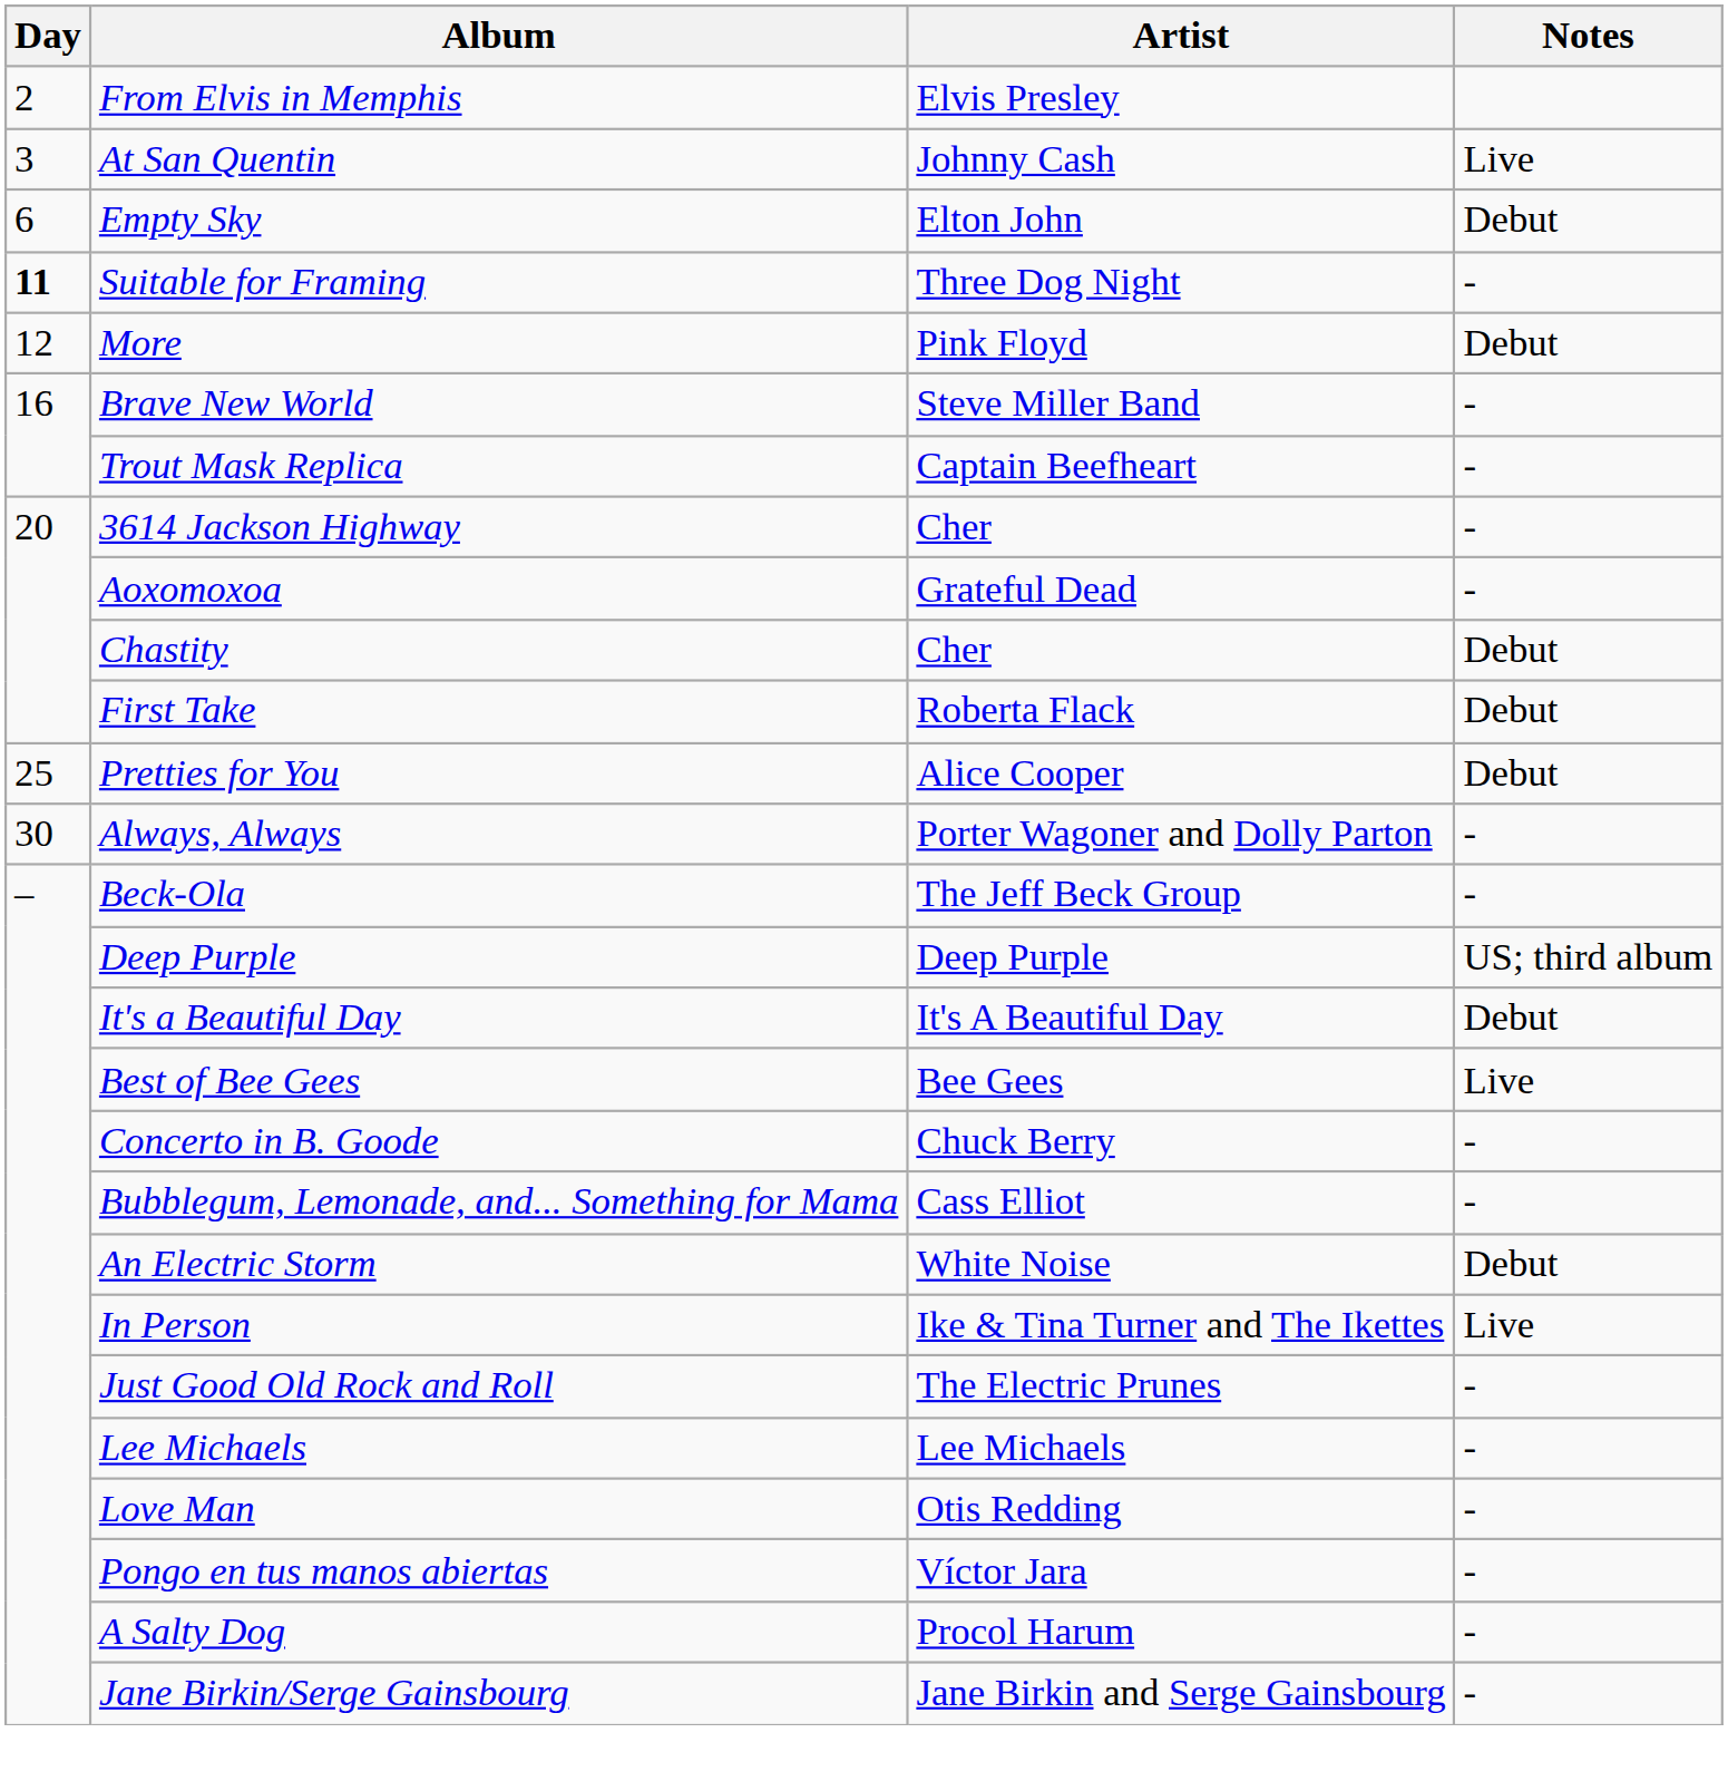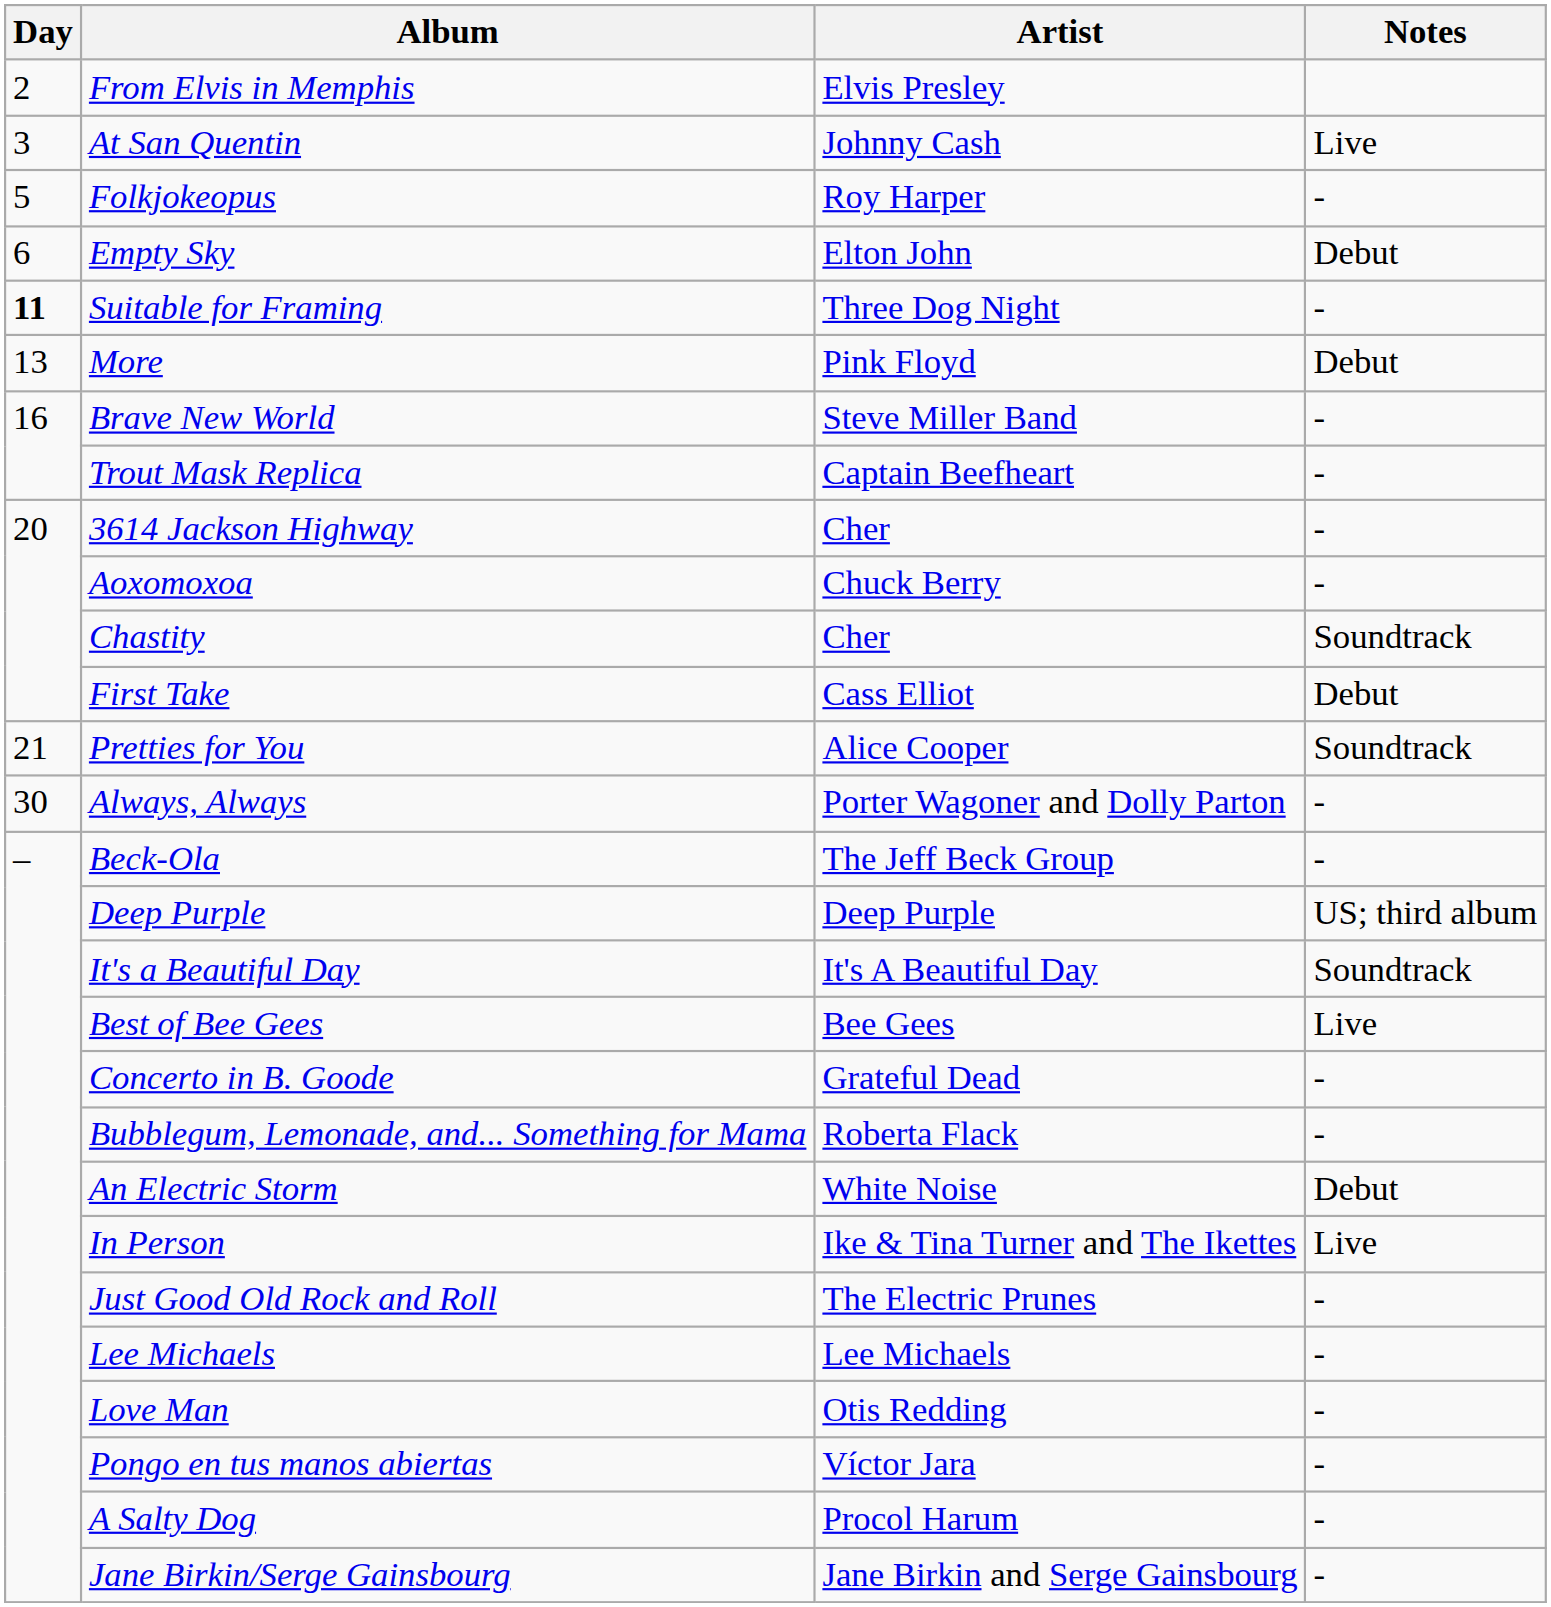+ row: 5 | Folkjokeopus | Roy Harper | -
More | Day: 12 -> 13
Aoxomoxoa | Artist: Grateful Dead -> Chuck Berry
Chastity | Notes: Debut -> Soundtrack
First Take | Artist: Roberta Flack -> Cass Elliot
Pretties for You | Day: 25 -> 21
Pretties for You | Notes: Debut -> Soundtrack
It's a Beautiful Day | Notes: Debut -> Soundtrack
Concerto in B. Goode | Artist: Chuck Berry -> Grateful Dead
Bubblegum, Lemonade, and... Something for Mama | Artist: Cass Elliot -> Roberta Flack
